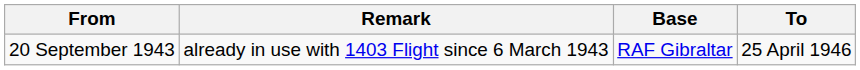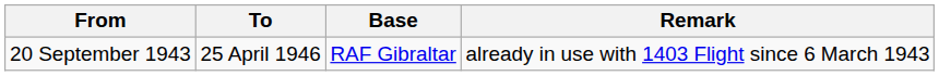columns swapped: To <-> Remark
